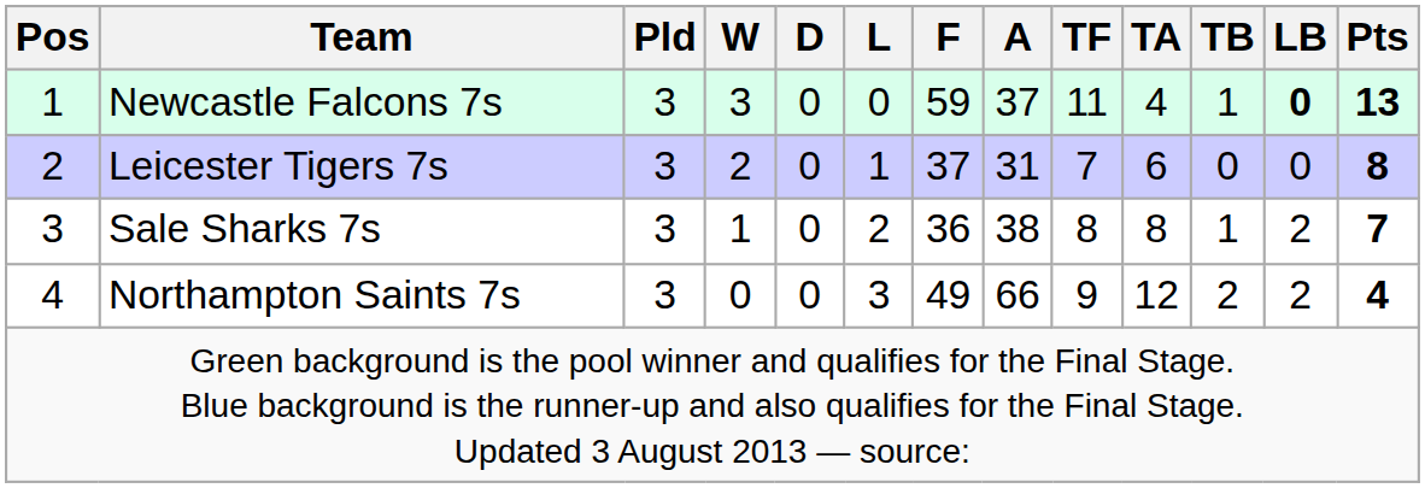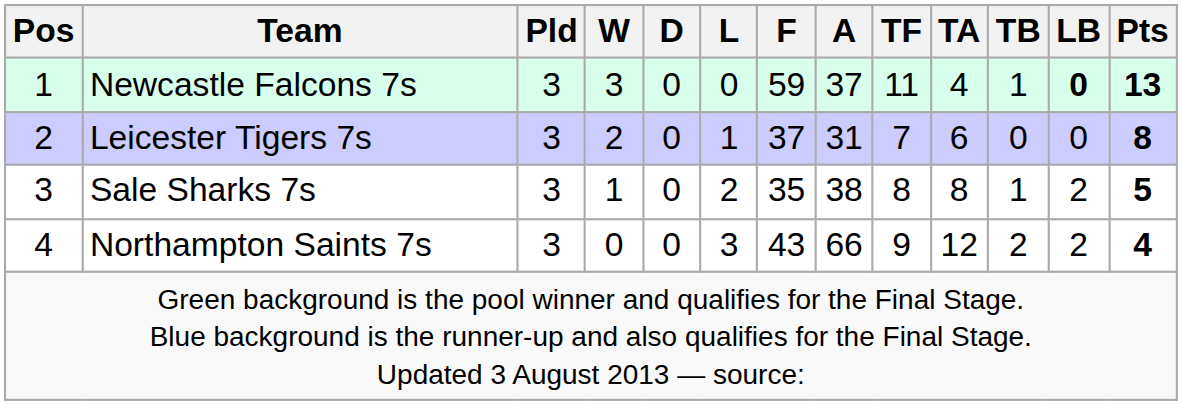Sale Sharks 7s | F: 36 -> 35
Sale Sharks 7s | Pts: 7 -> 5
Northampton Saints 7s | F: 49 -> 43
